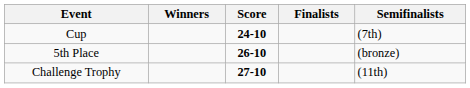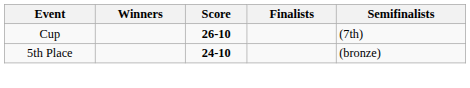Cup | Score: 24-10 -> 26-10
5th Place | Score: 26-10 -> 24-10
- row: Challenge Trophy | 27-10 | (11th)
